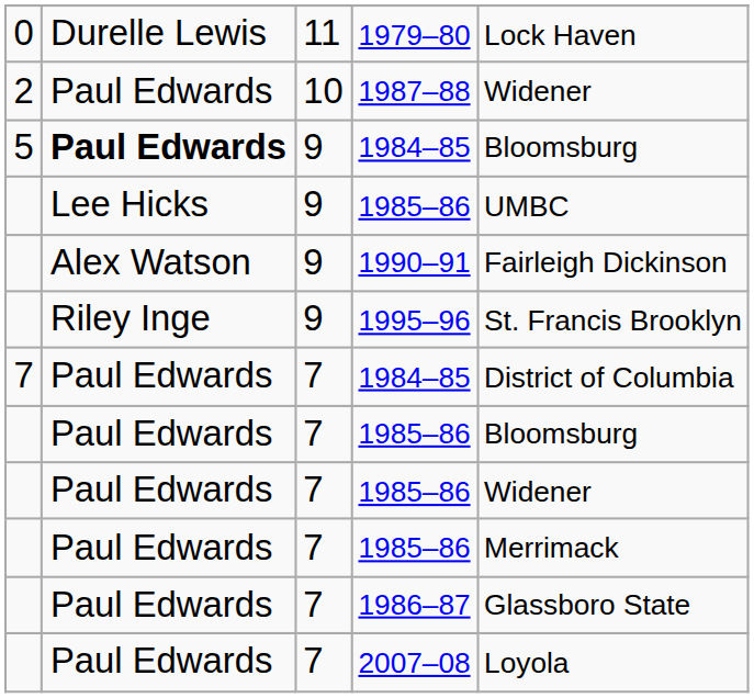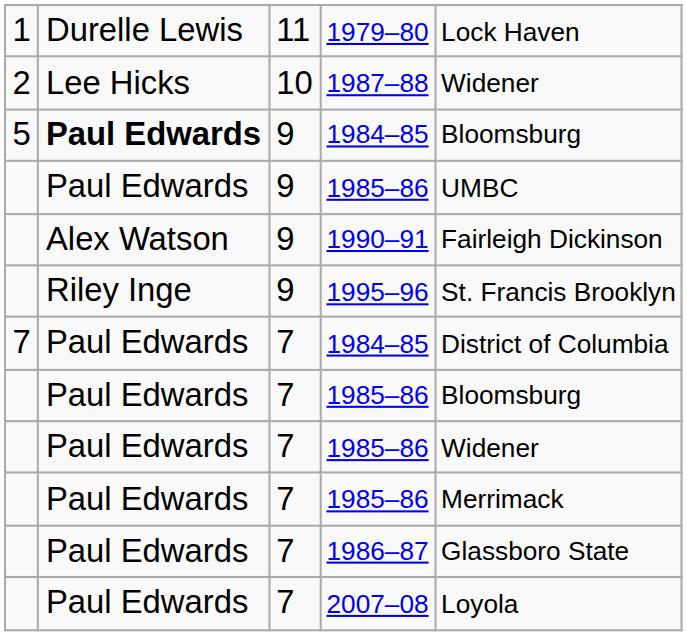1979–80 | column 1: 0 -> 1
1987–88 | column 2: Paul Edwards -> Lee Hicks
9 / 1985–86 | column 2: Lee Hicks -> Paul Edwards
